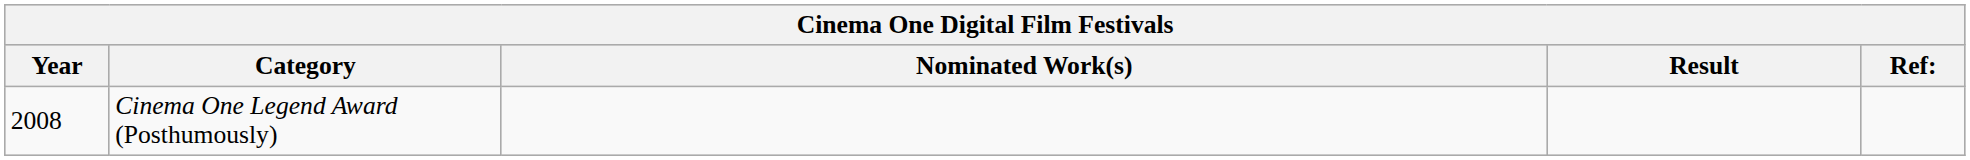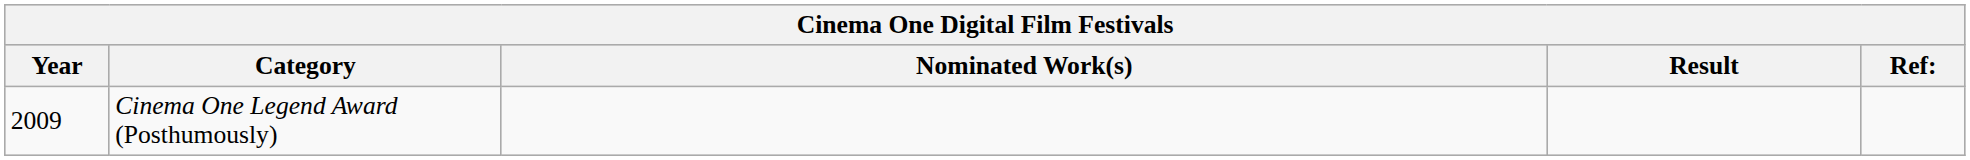Cinema One Legend Award (Posthumously) | Year: 2008 -> 2009
